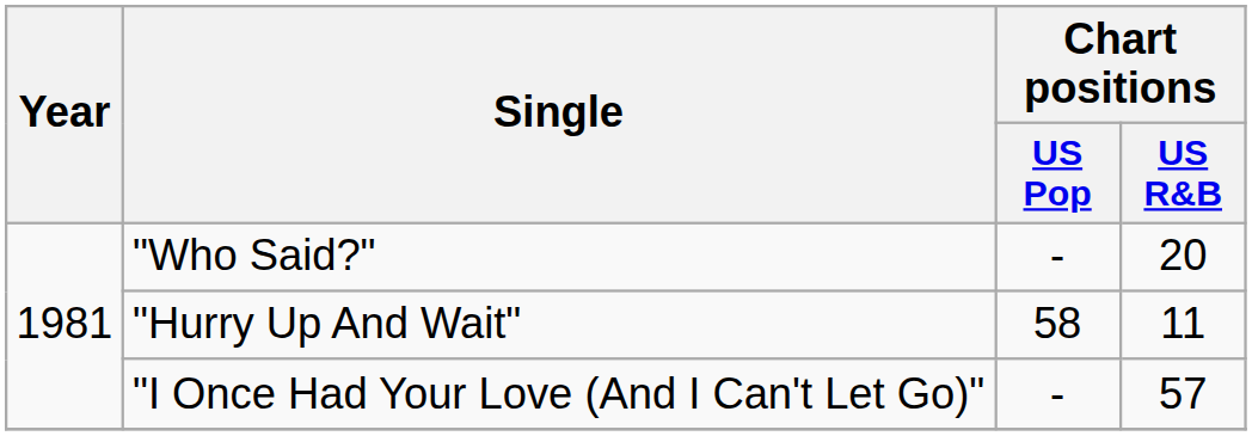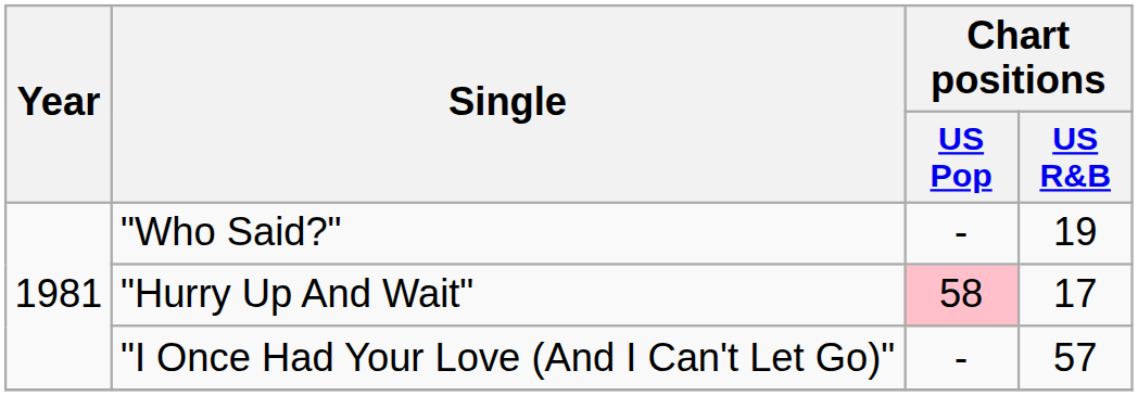"Who Said?" | Chart positions / US R&B: 20 -> 19
"Hurry Up And Wait" | Chart positions / US Pop: no background -> pink background
"Hurry Up And Wait" | Chart positions / US R&B: 11 -> 17
